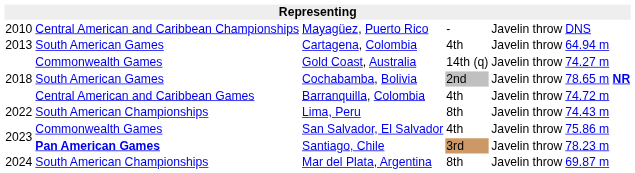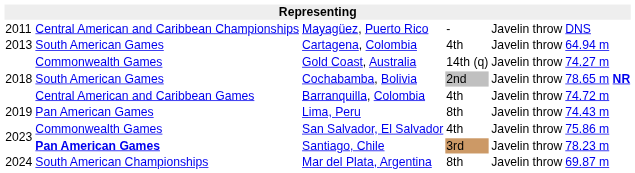Mayagüez, Puerto Rico | column 1: 2010 -> 2011
Lima, Peru | column 1: 2022 -> 2019
Lima, Peru | column 2: South American Championships -> Pan American Games
